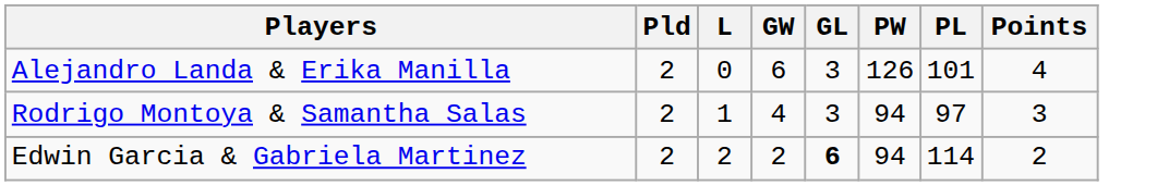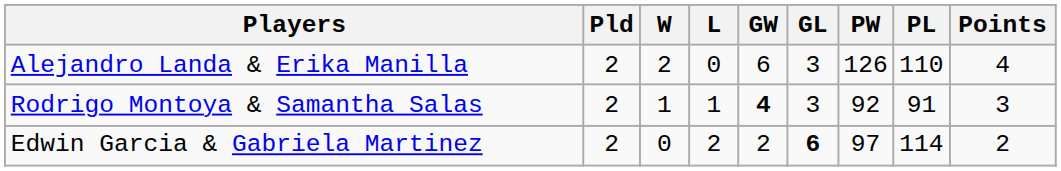+ column: W | 2 | 1 | 0
Alejandro Landa & Erika Manilla | PL: 101 -> 110
Rodrigo Montoya & Samantha Salas | GW: normal -> bold
Rodrigo Montoya & Samantha Salas | PW: 94 -> 92
Rodrigo Montoya & Samantha Salas | PL: 97 -> 91
Edwin Garcia & Gabriela Martinez | PW: 94 -> 97
